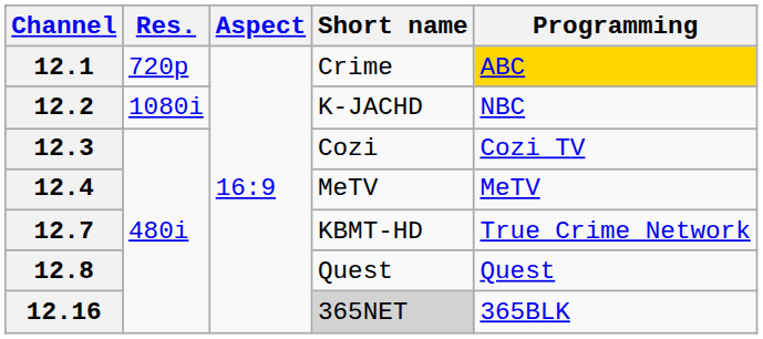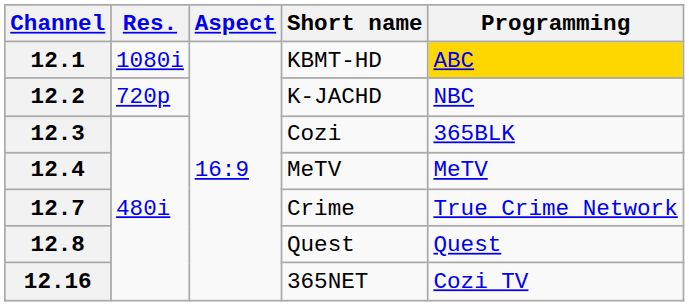12.1 | Res.: 720p -> 1080i
12.1 | Short name: Crime -> KBMT-HD
12.2 | Res.: 1080i -> 720p
12.3 | Programming: Cozi TV -> 365BLK
12.7 | Short name: KBMT-HD -> Crime
12.16 | Short name: lightgrey background -> no background
12.16 | Programming: 365BLK -> Cozi TV
